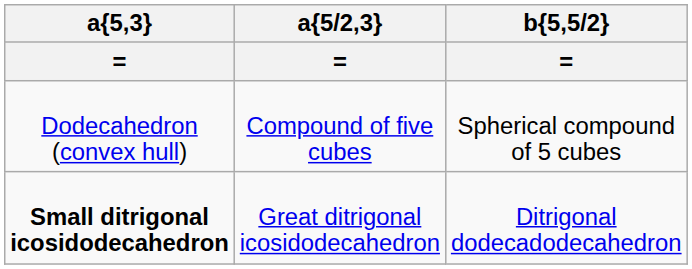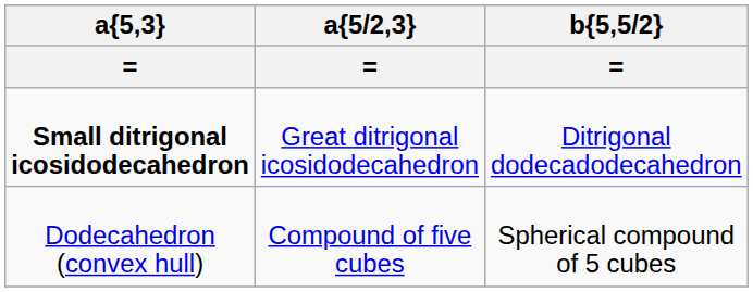rows swapped: Small ditrigonal icosidodecahedron <-> Dodecahedron (convex hull)
